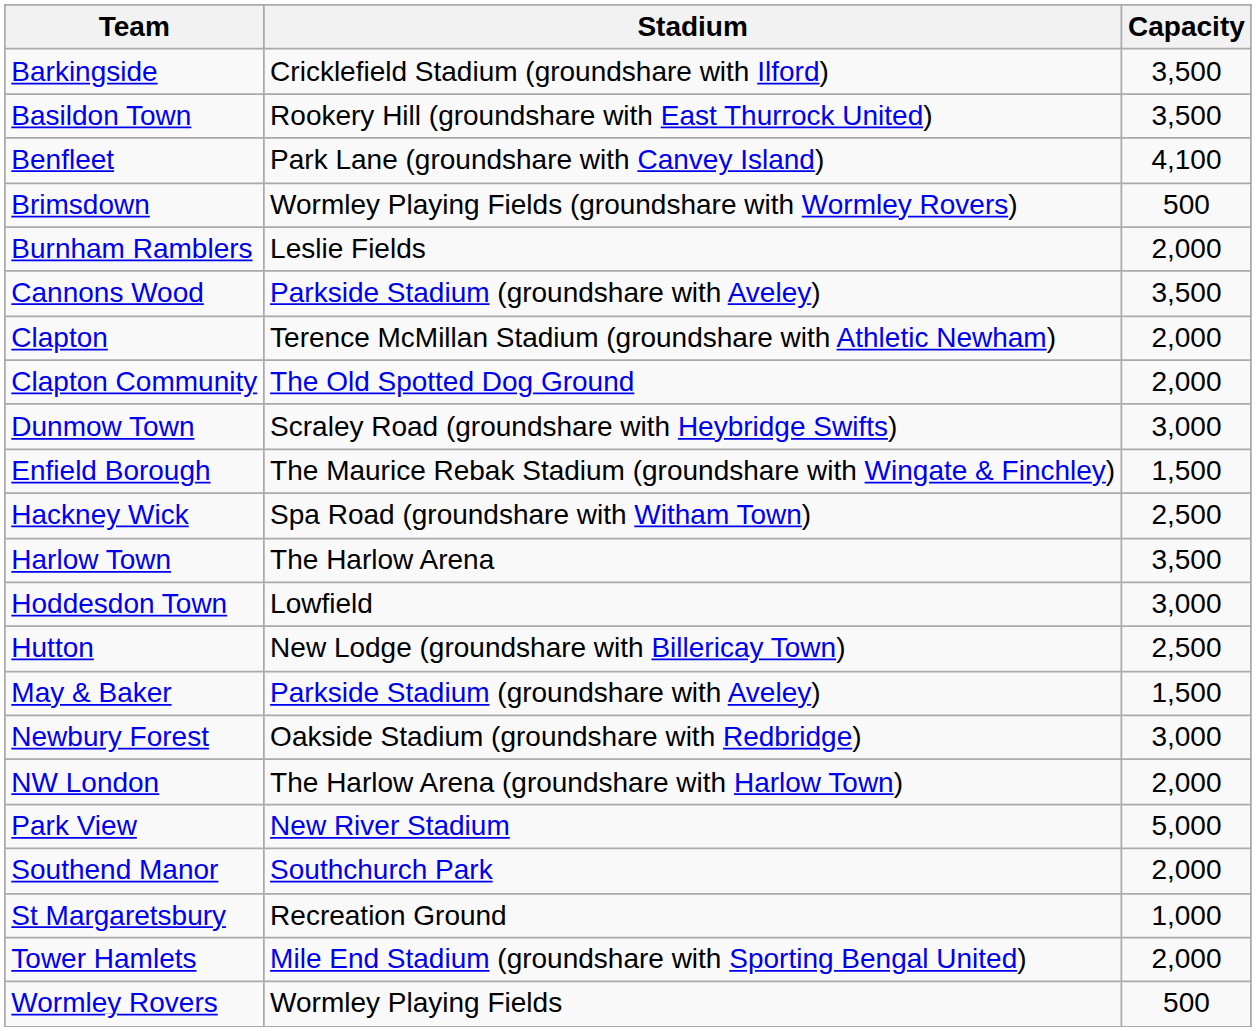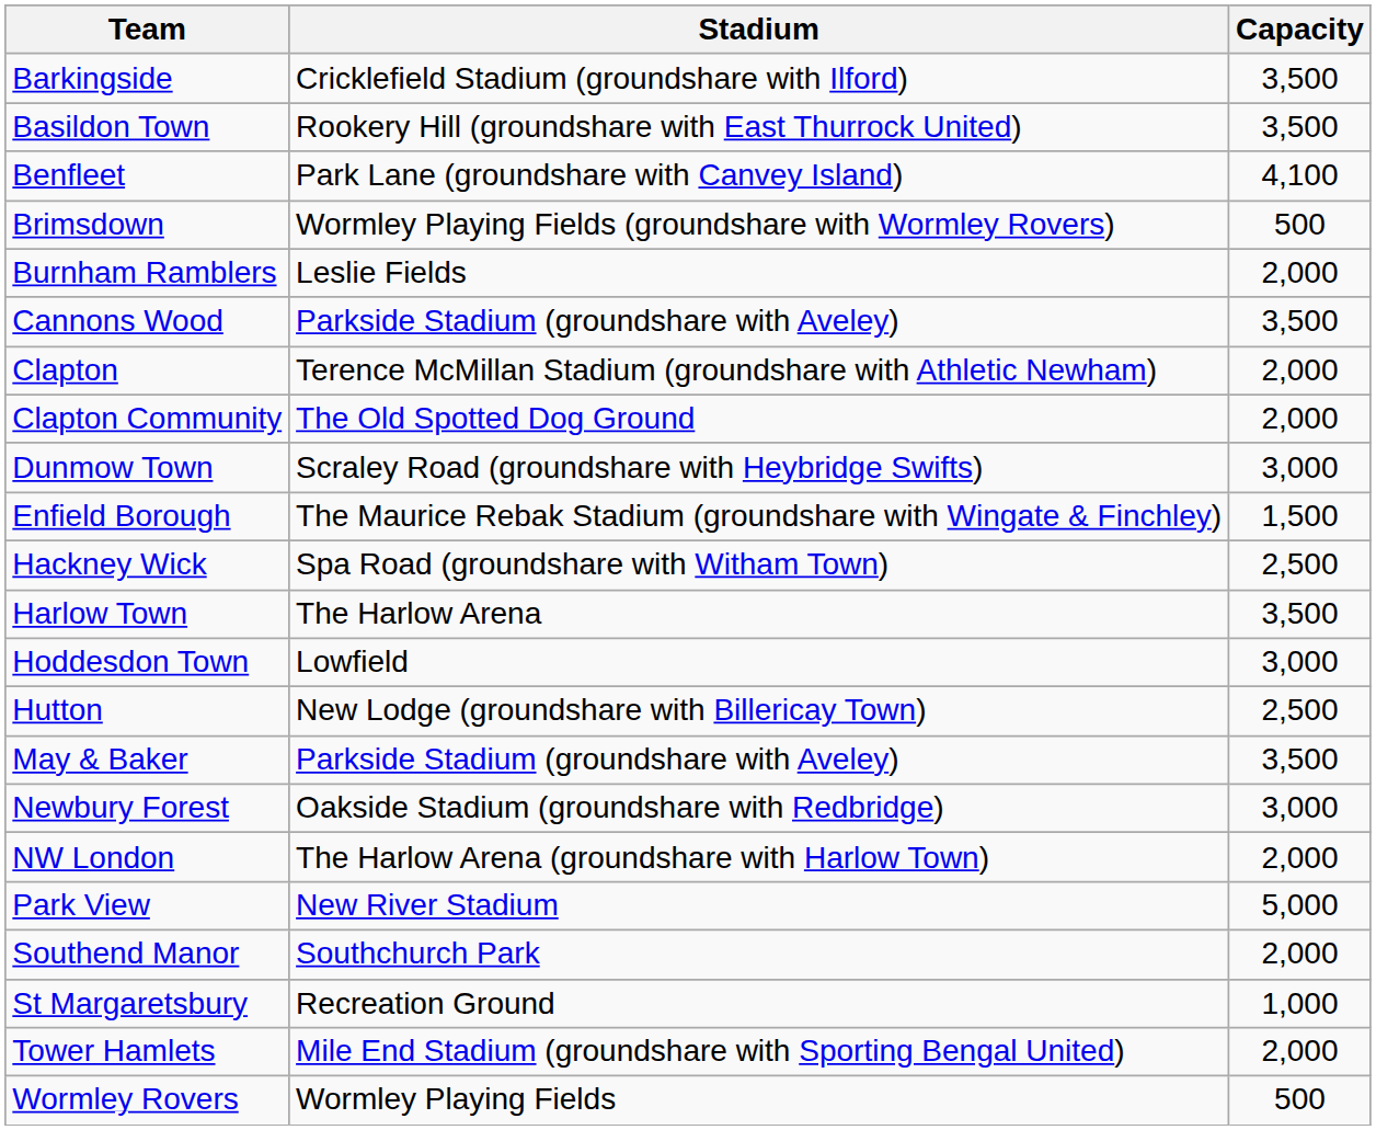May & Baker | Capacity: 1,500 -> 3,500
